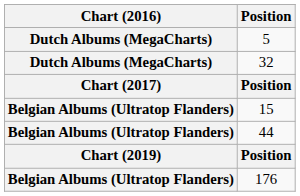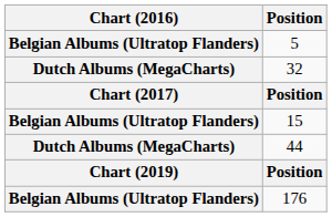5 | Chart (2016): Dutch Albums (MegaCharts) -> Belgian Albums (Ultratop Flanders)
44 | Chart (2016): Belgian Albums (Ultratop Flanders) -> Dutch Albums (MegaCharts)
